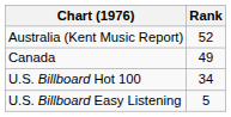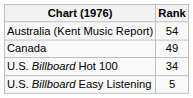Australia (Kent Music Report) | Rank: 52 -> 54
